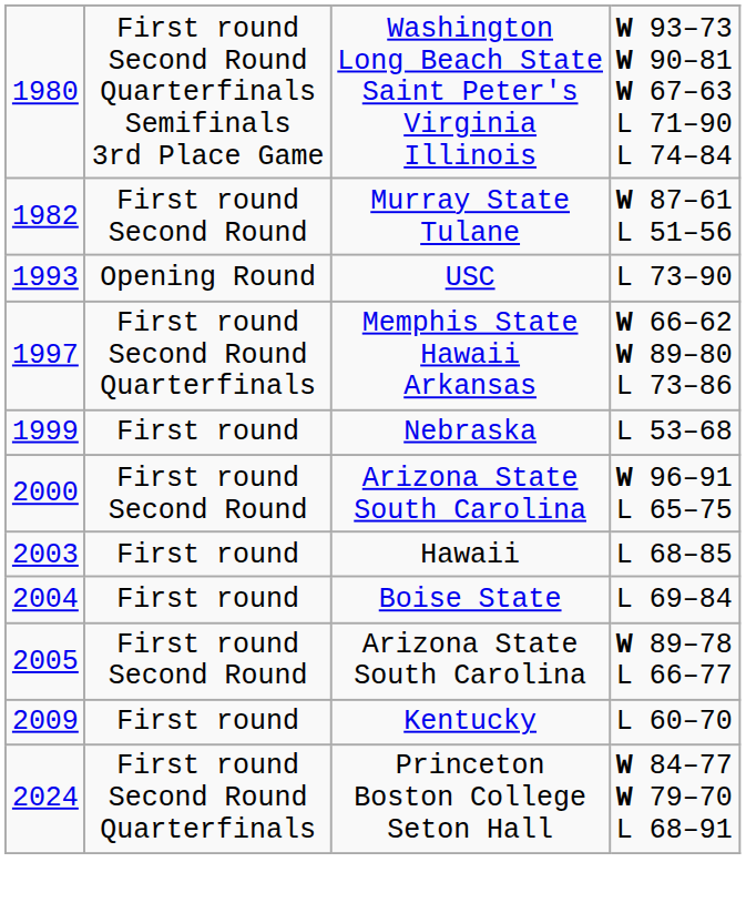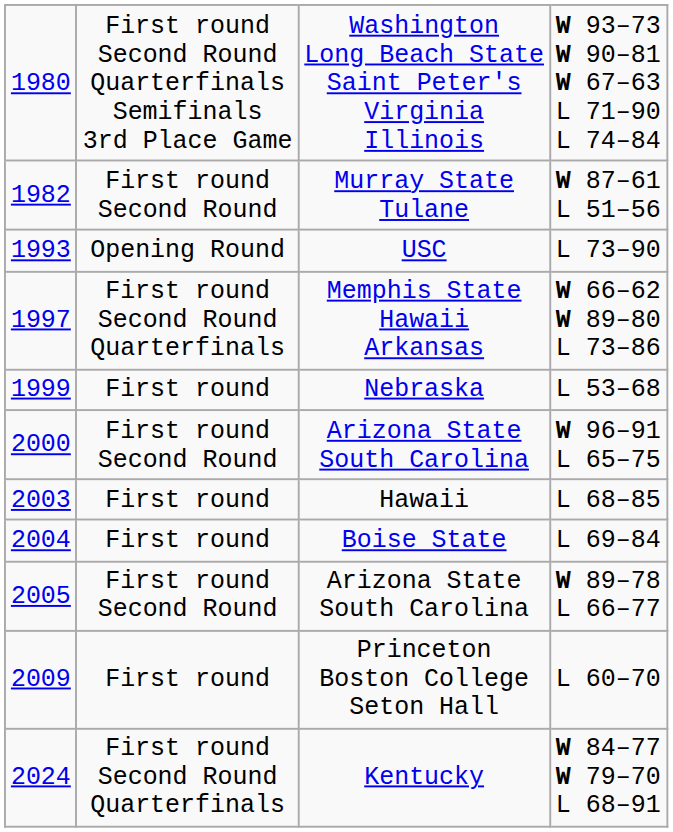L 60–70 | column 3: Kentucky -> Princeton Boston College Seton Hall
W 84–77 W 79–70 L 68–91 | column 3: Princeton Boston College Seton Hall -> Kentucky
